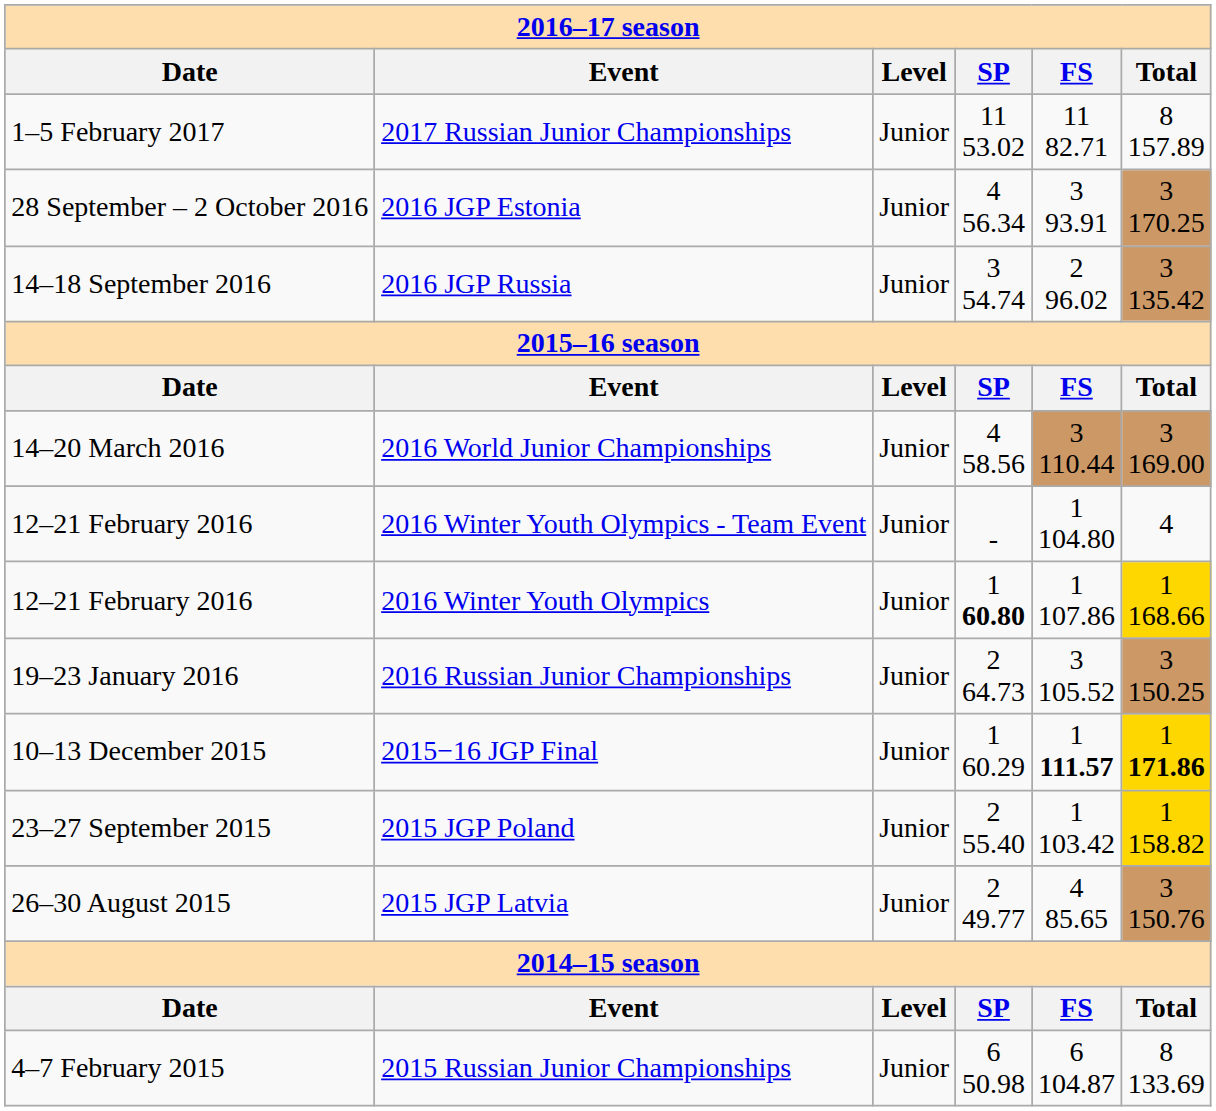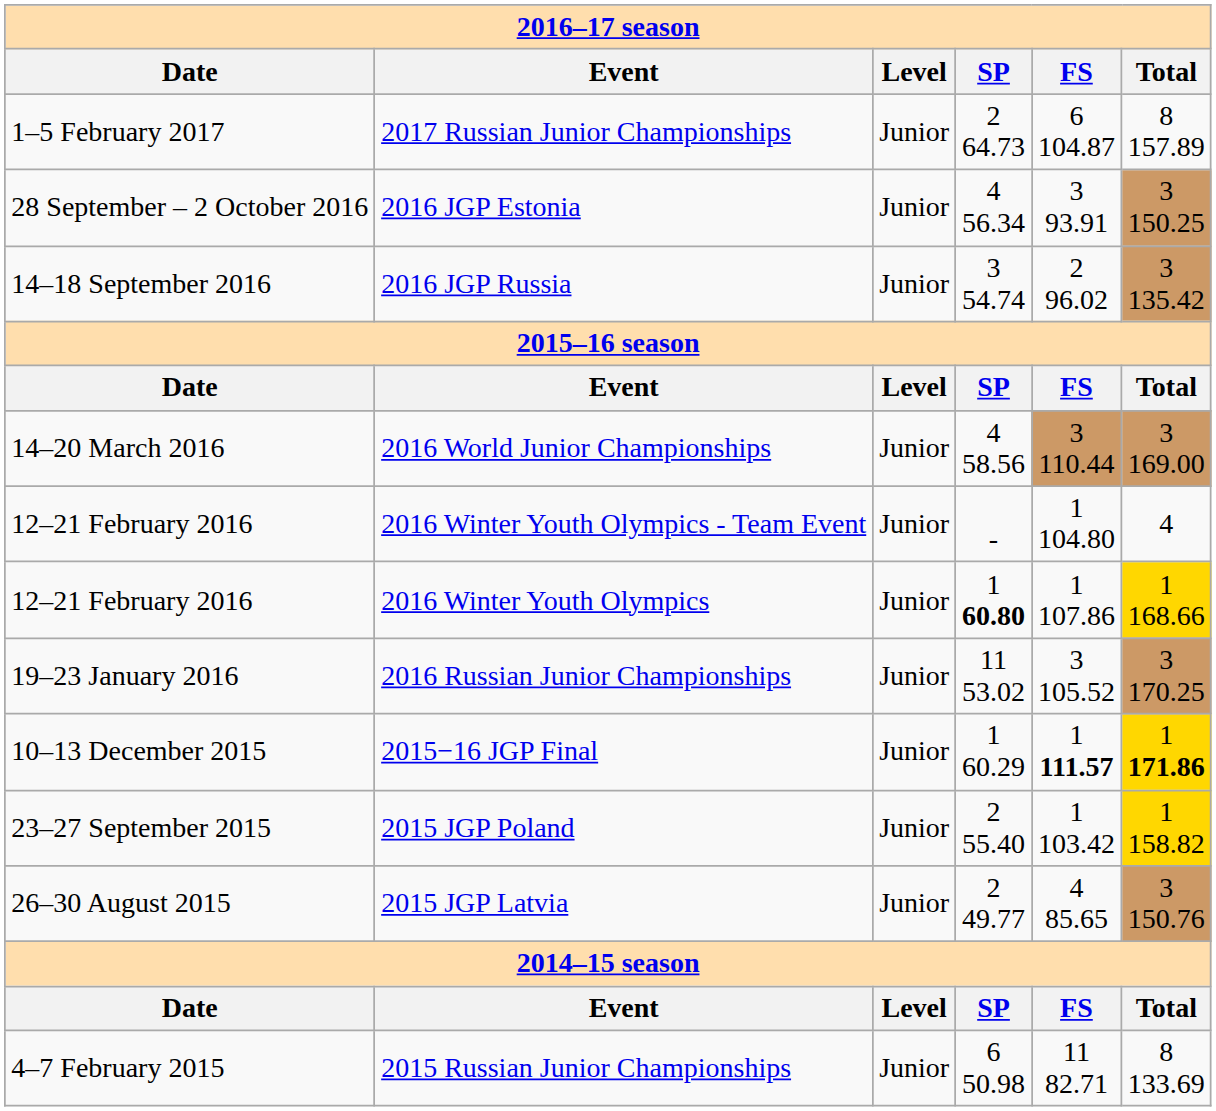2017 Russian Junior Championships | column 4: 11 53.02 -> 2 64.73
2017 Russian Junior Championships | column 5: 11 82.71 -> 6 104.87
2016 JGP Estonia | column 6: 3 170.25 -> 3 150.25
2016 Russian Junior Championships | column 4: 2 64.73 -> 11 53.02
2016 Russian Junior Championships | column 6: 3 150.25 -> 3 170.25
2015 Russian Junior Championships | column 5: 6 104.87 -> 11 82.71
